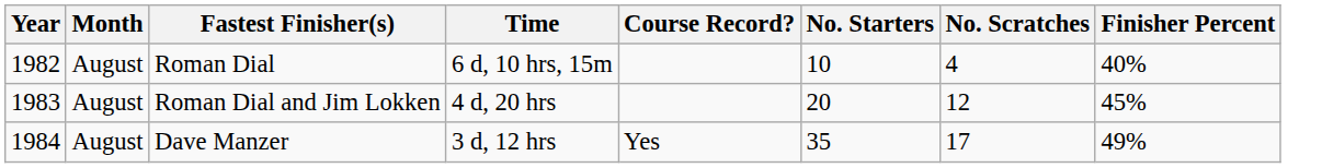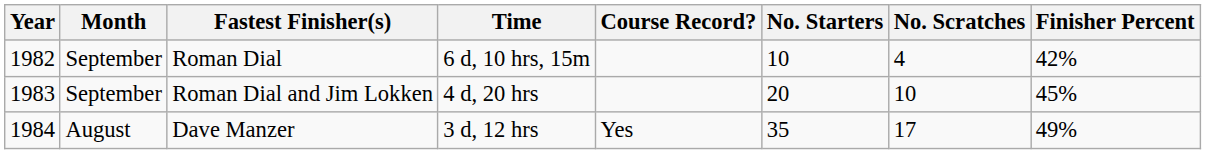Roman Dial | Month: August -> September
Roman Dial | Finisher Percent: 40% -> 42%
Roman Dial and Jim Lokken | Month: August -> September
Roman Dial and Jim Lokken | No. Scratches: 12 -> 10
